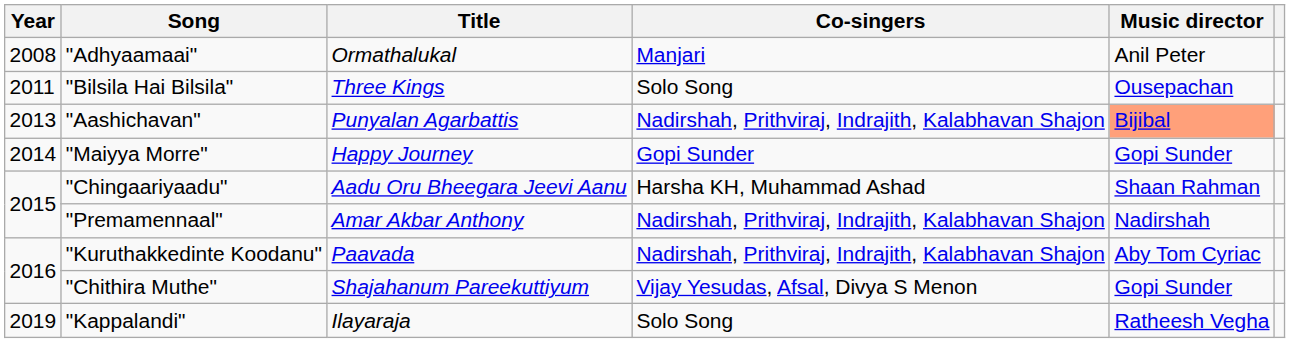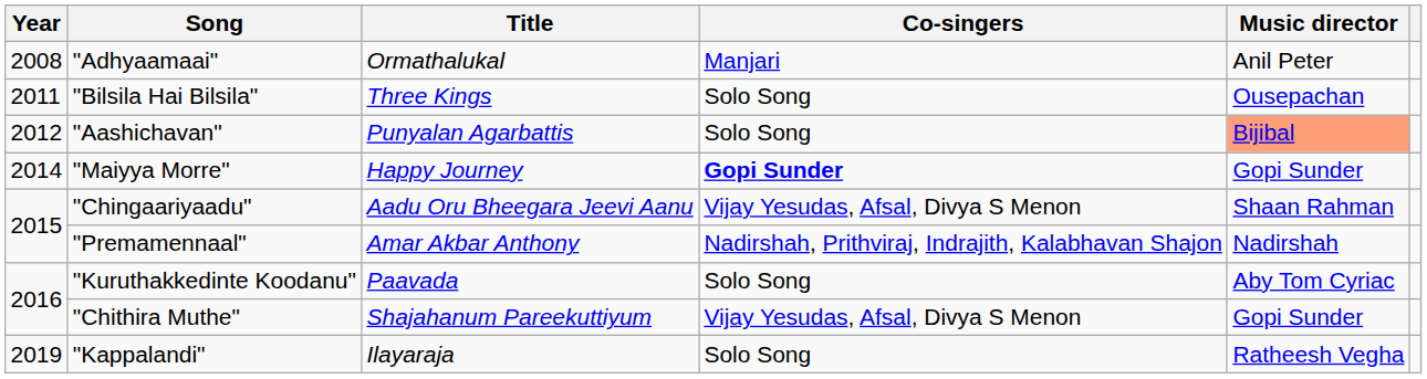"Aashichavan" | Year: 2013 -> 2012
"Aashichavan" | Co-singers: Nadirshah, Prithviraj, Indrajith, Kalabhavan Shajon -> Solo Song
"Maiyya Morre" | Co-singers: normal -> bold
"Chingaariyaadu" | Co-singers: Harsha KH, Muhammad Ashad -> Vijay Yesudas, Afsal, Divya S Menon
"Kuruthakkedinte Koodanu" | Co-singers: Nadirshah, Prithviraj, Indrajith, Kalabhavan Shajon -> Solo Song
